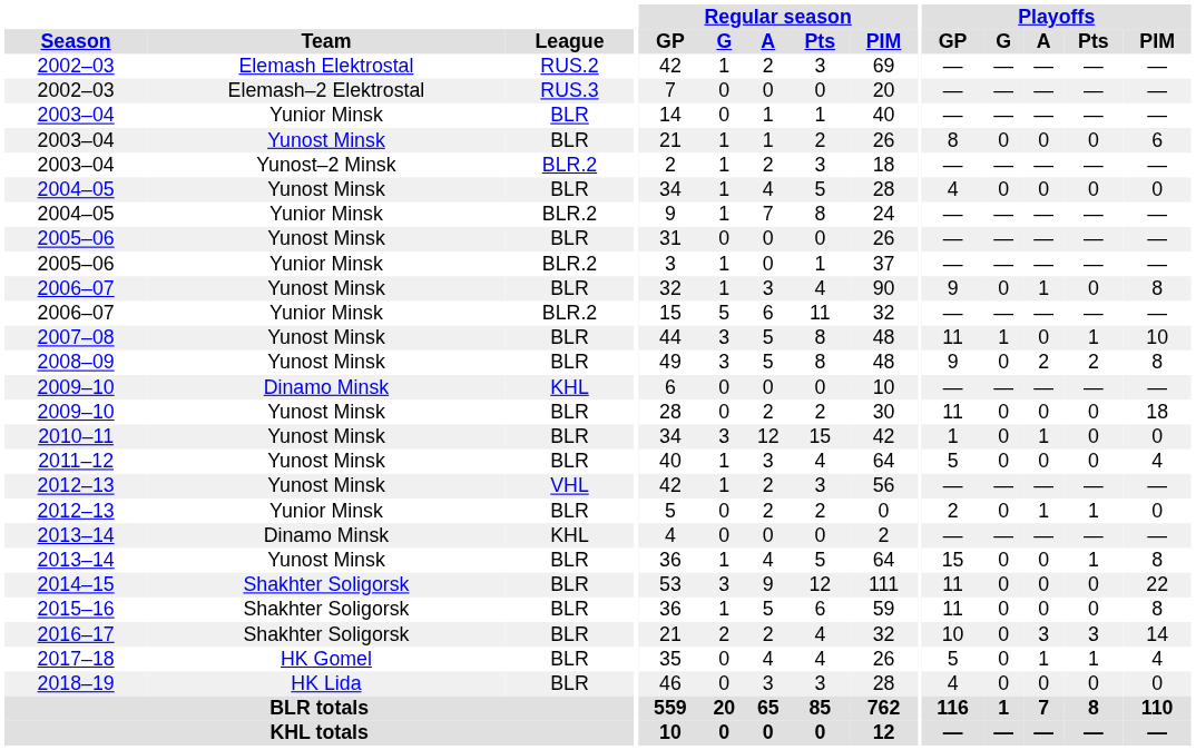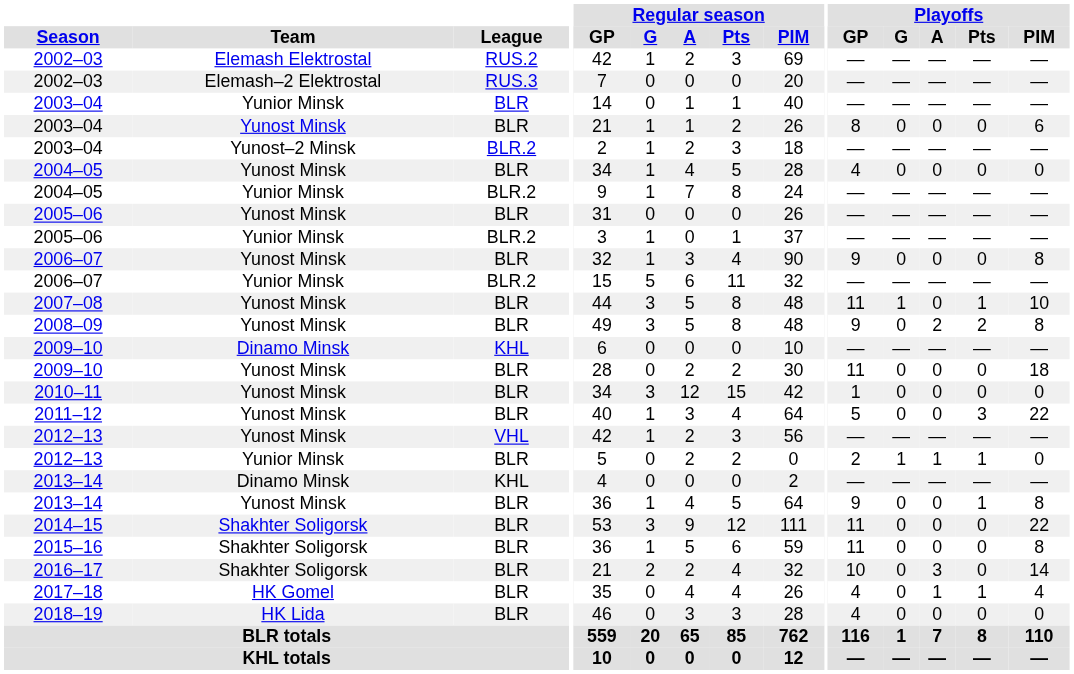2006–07 / Yunost Minsk | Playoffs / A: 1 -> 0
2010–11 | Playoffs / A: 1 -> 0
2011–12 | Playoffs / Pts: 0 -> 3
2011–12 | Playoffs / PIM: 4 -> 22
2012–13 / Yunior Minsk | Playoffs / G: 0 -> 1
2013–14 / Yunost Minsk | Playoffs / GP: 15 -> 9
2016–17 | Playoffs / Pts: 3 -> 0
2017–18 | Playoffs / GP: 5 -> 4
